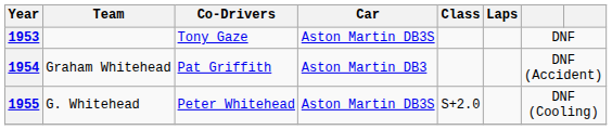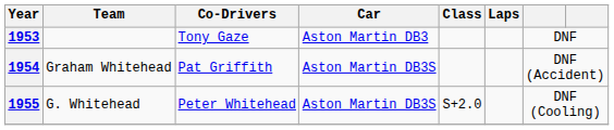1953 | Car: Aston Martin DB3S -> Aston Martin DB3
1954 | Car: Aston Martin DB3 -> Aston Martin DB3S
